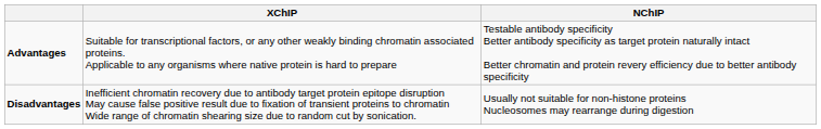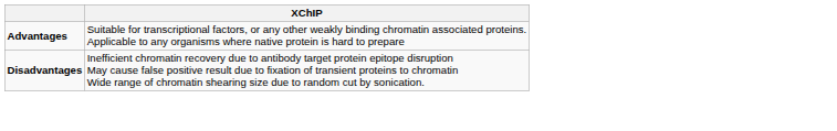- column: NChIP | Testable antibody specificity Better antibody specificity as target protein naturally intact Better chromatin and protein revery efficiency due to better antibody specificity | Usually not suitable for non-histone proteins Nucleosomes may rearrange during digestion
